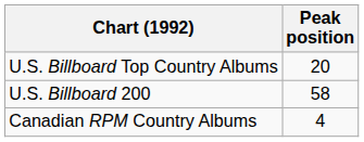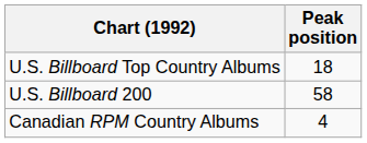U.S. Billboard Top Country Albums | Peak position: 20 -> 18
